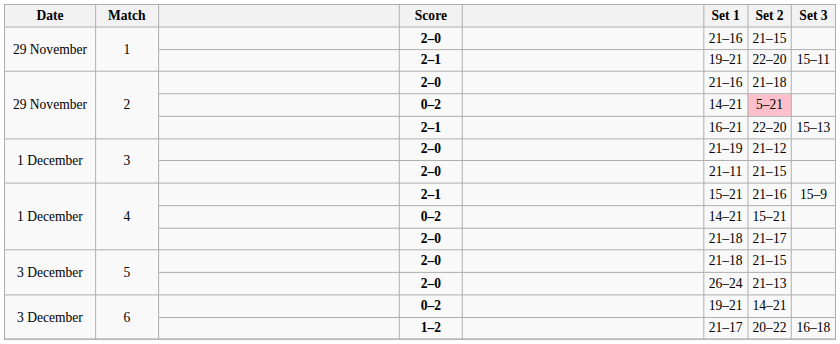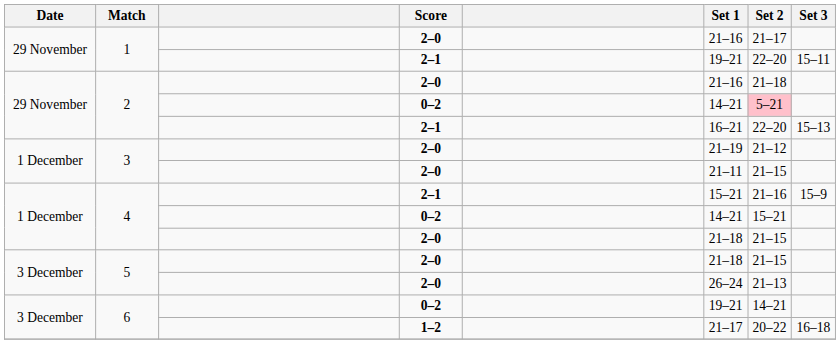1 / 2–0 | Set 2: 21–15 -> 21–17
4 / 2–0 | Set 2: 21–17 -> 21–15
